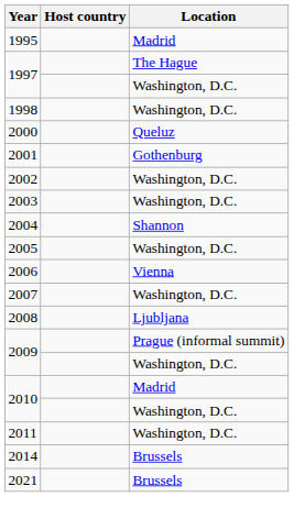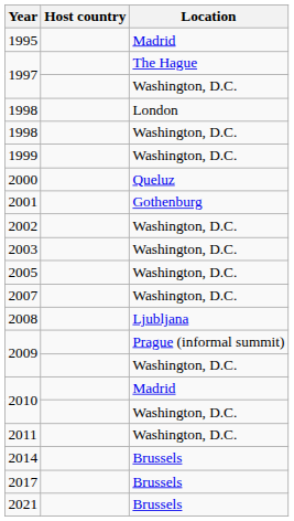+ row: 1998 | London
+ row: 1999 | Washington, D.C.
- row: 2004 | Shannon
- row: 2006 | Vienna
+ row: 2017 | Brussels
